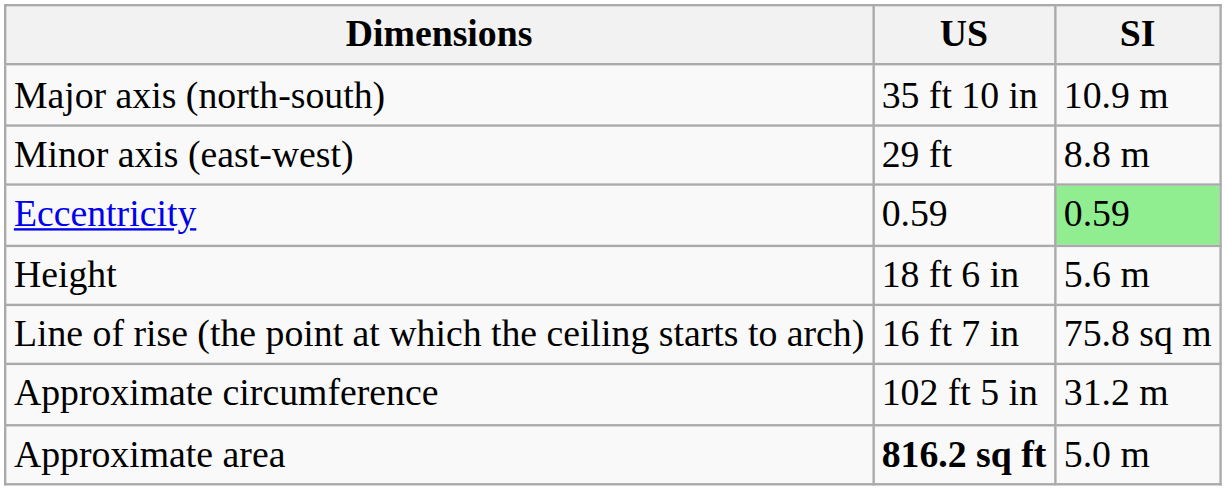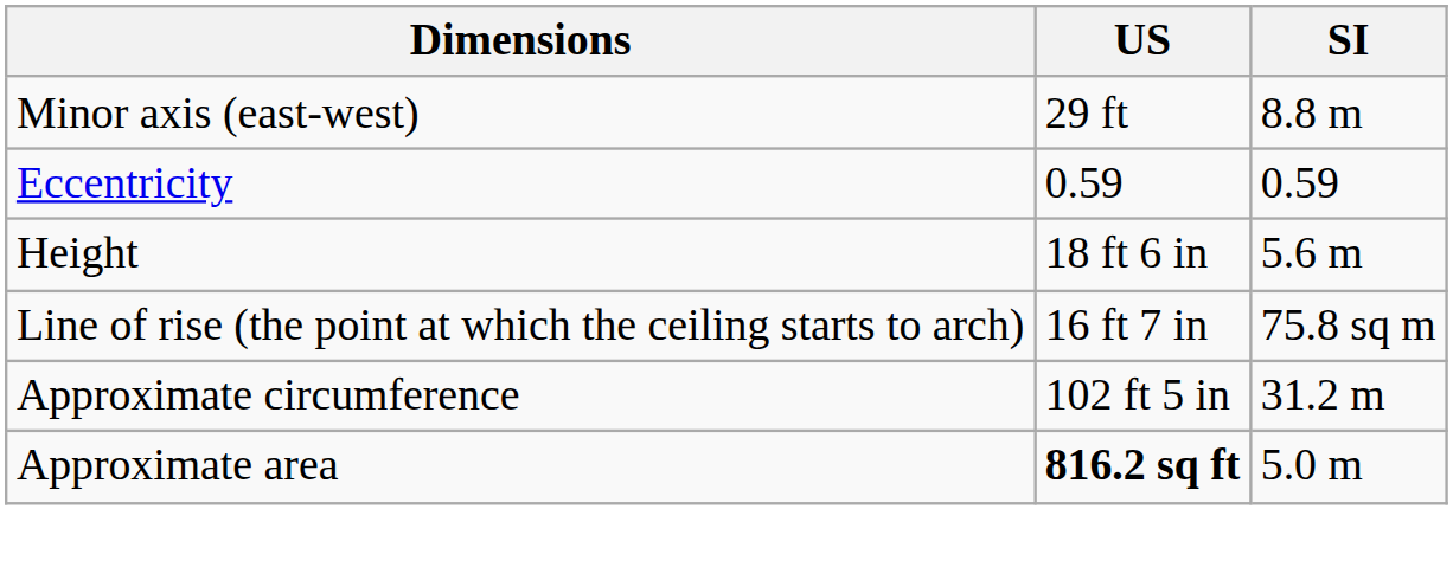- row: Major axis (north-south) | 35 ft 10 in | 10.9 m
Eccentricity | SI: lightgreen background -> no background
